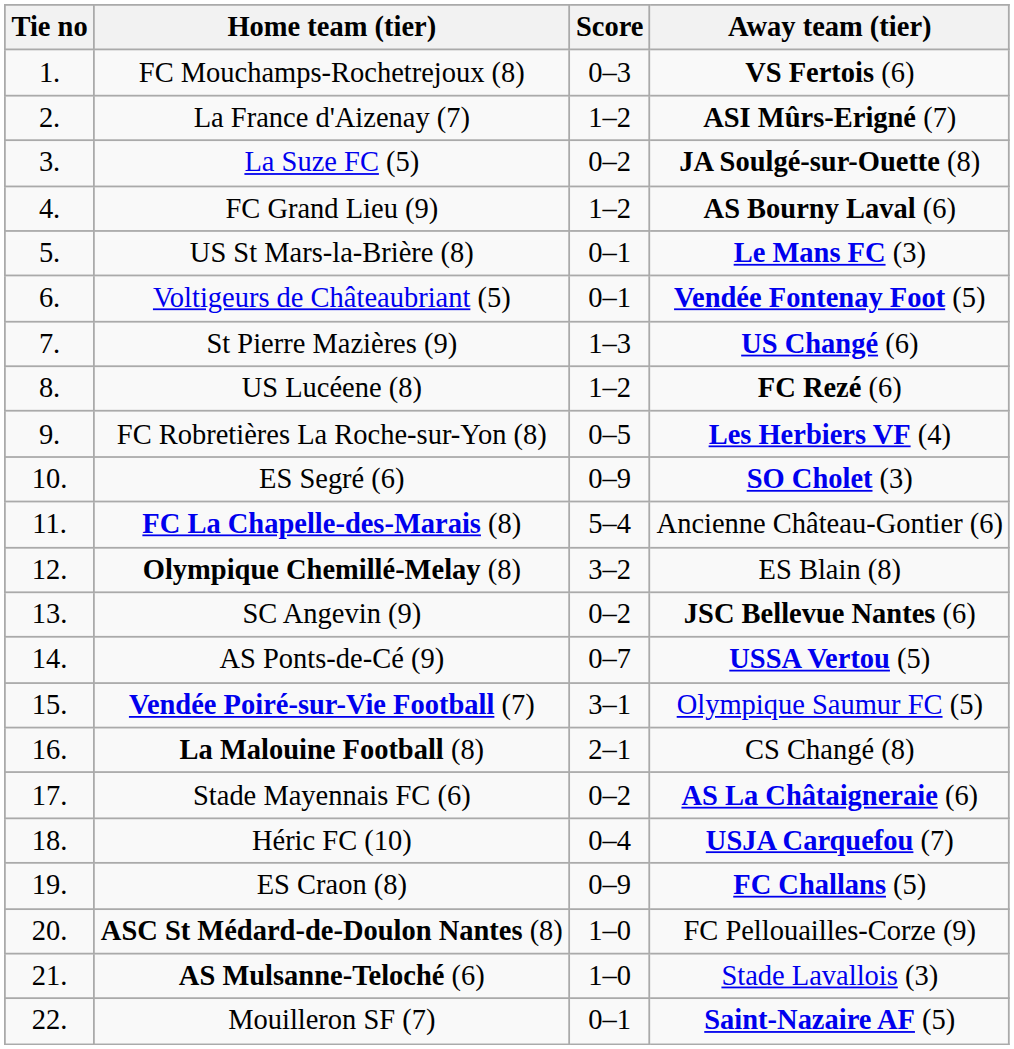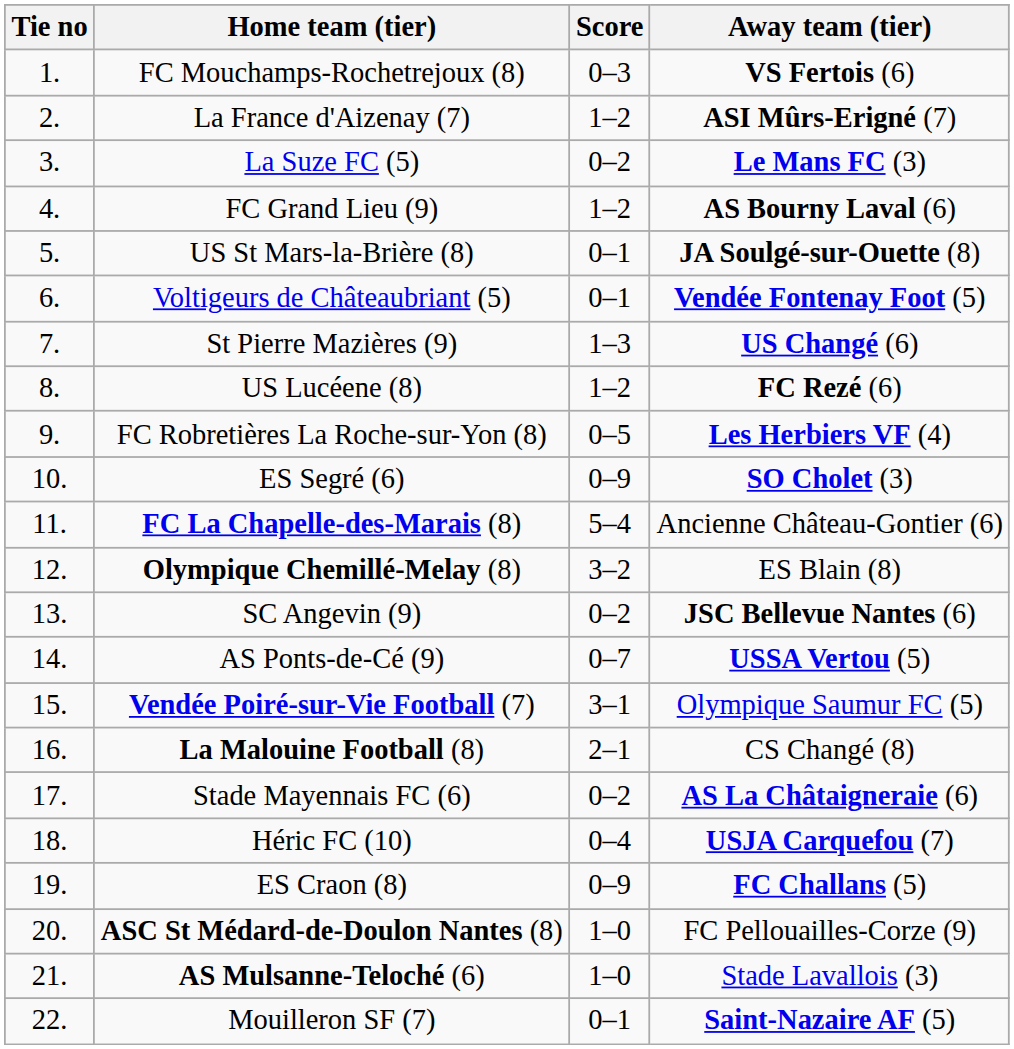La Suze FC (5) | Away team (tier): JA Soulgé-sur-Ouette (8) -> Le Mans FC (3)
US St Mars-la-Brière (8) | Away team (tier): Le Mans FC (3) -> JA Soulgé-sur-Ouette (8)
